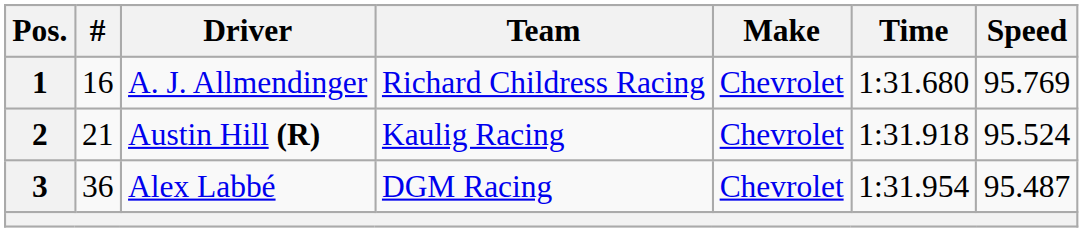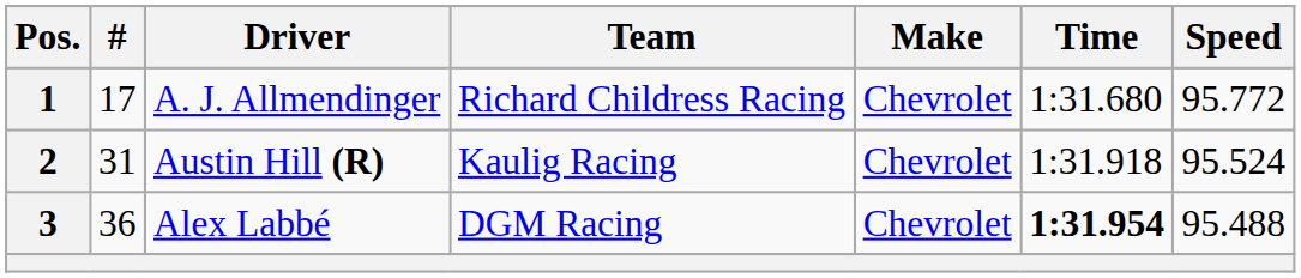1 | #: 16 -> 17
1 | Speed: 95.769 -> 95.772
2 | #: 21 -> 31
3 | Time: normal -> bold
3 | Speed: 95.487 -> 95.488
